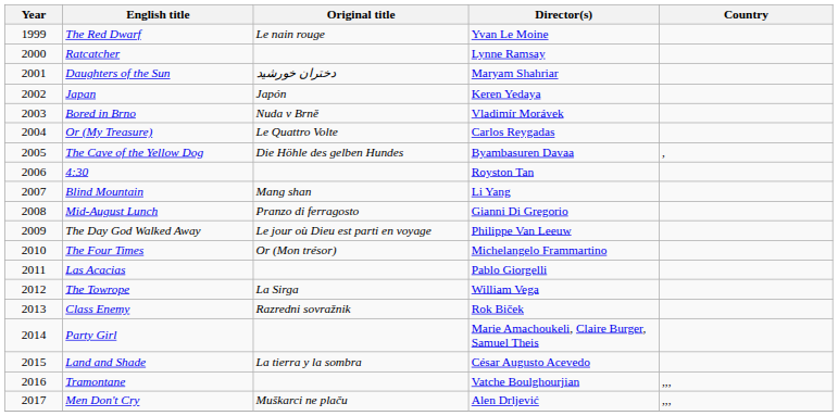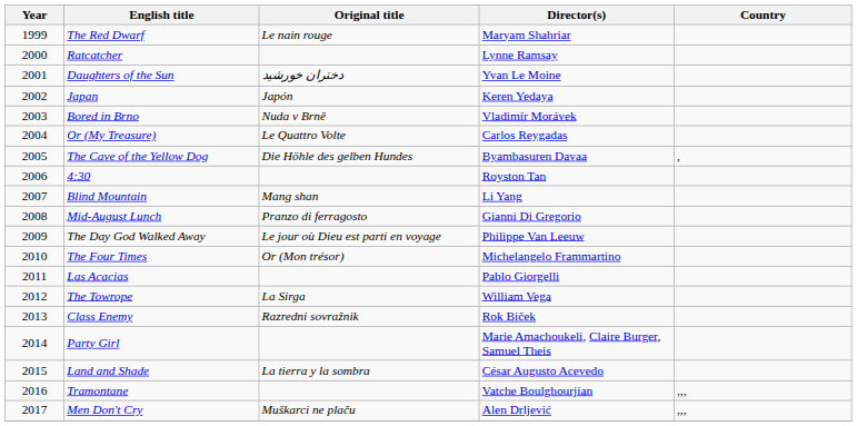The Red Dwarf | Director(s): Yvan Le Moine -> Maryam Shahriar
Daughters of the Sun | Director(s): Maryam Shahriar -> Yvan Le Moine
